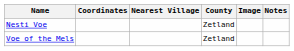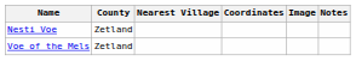columns swapped: County <-> Coordinates
